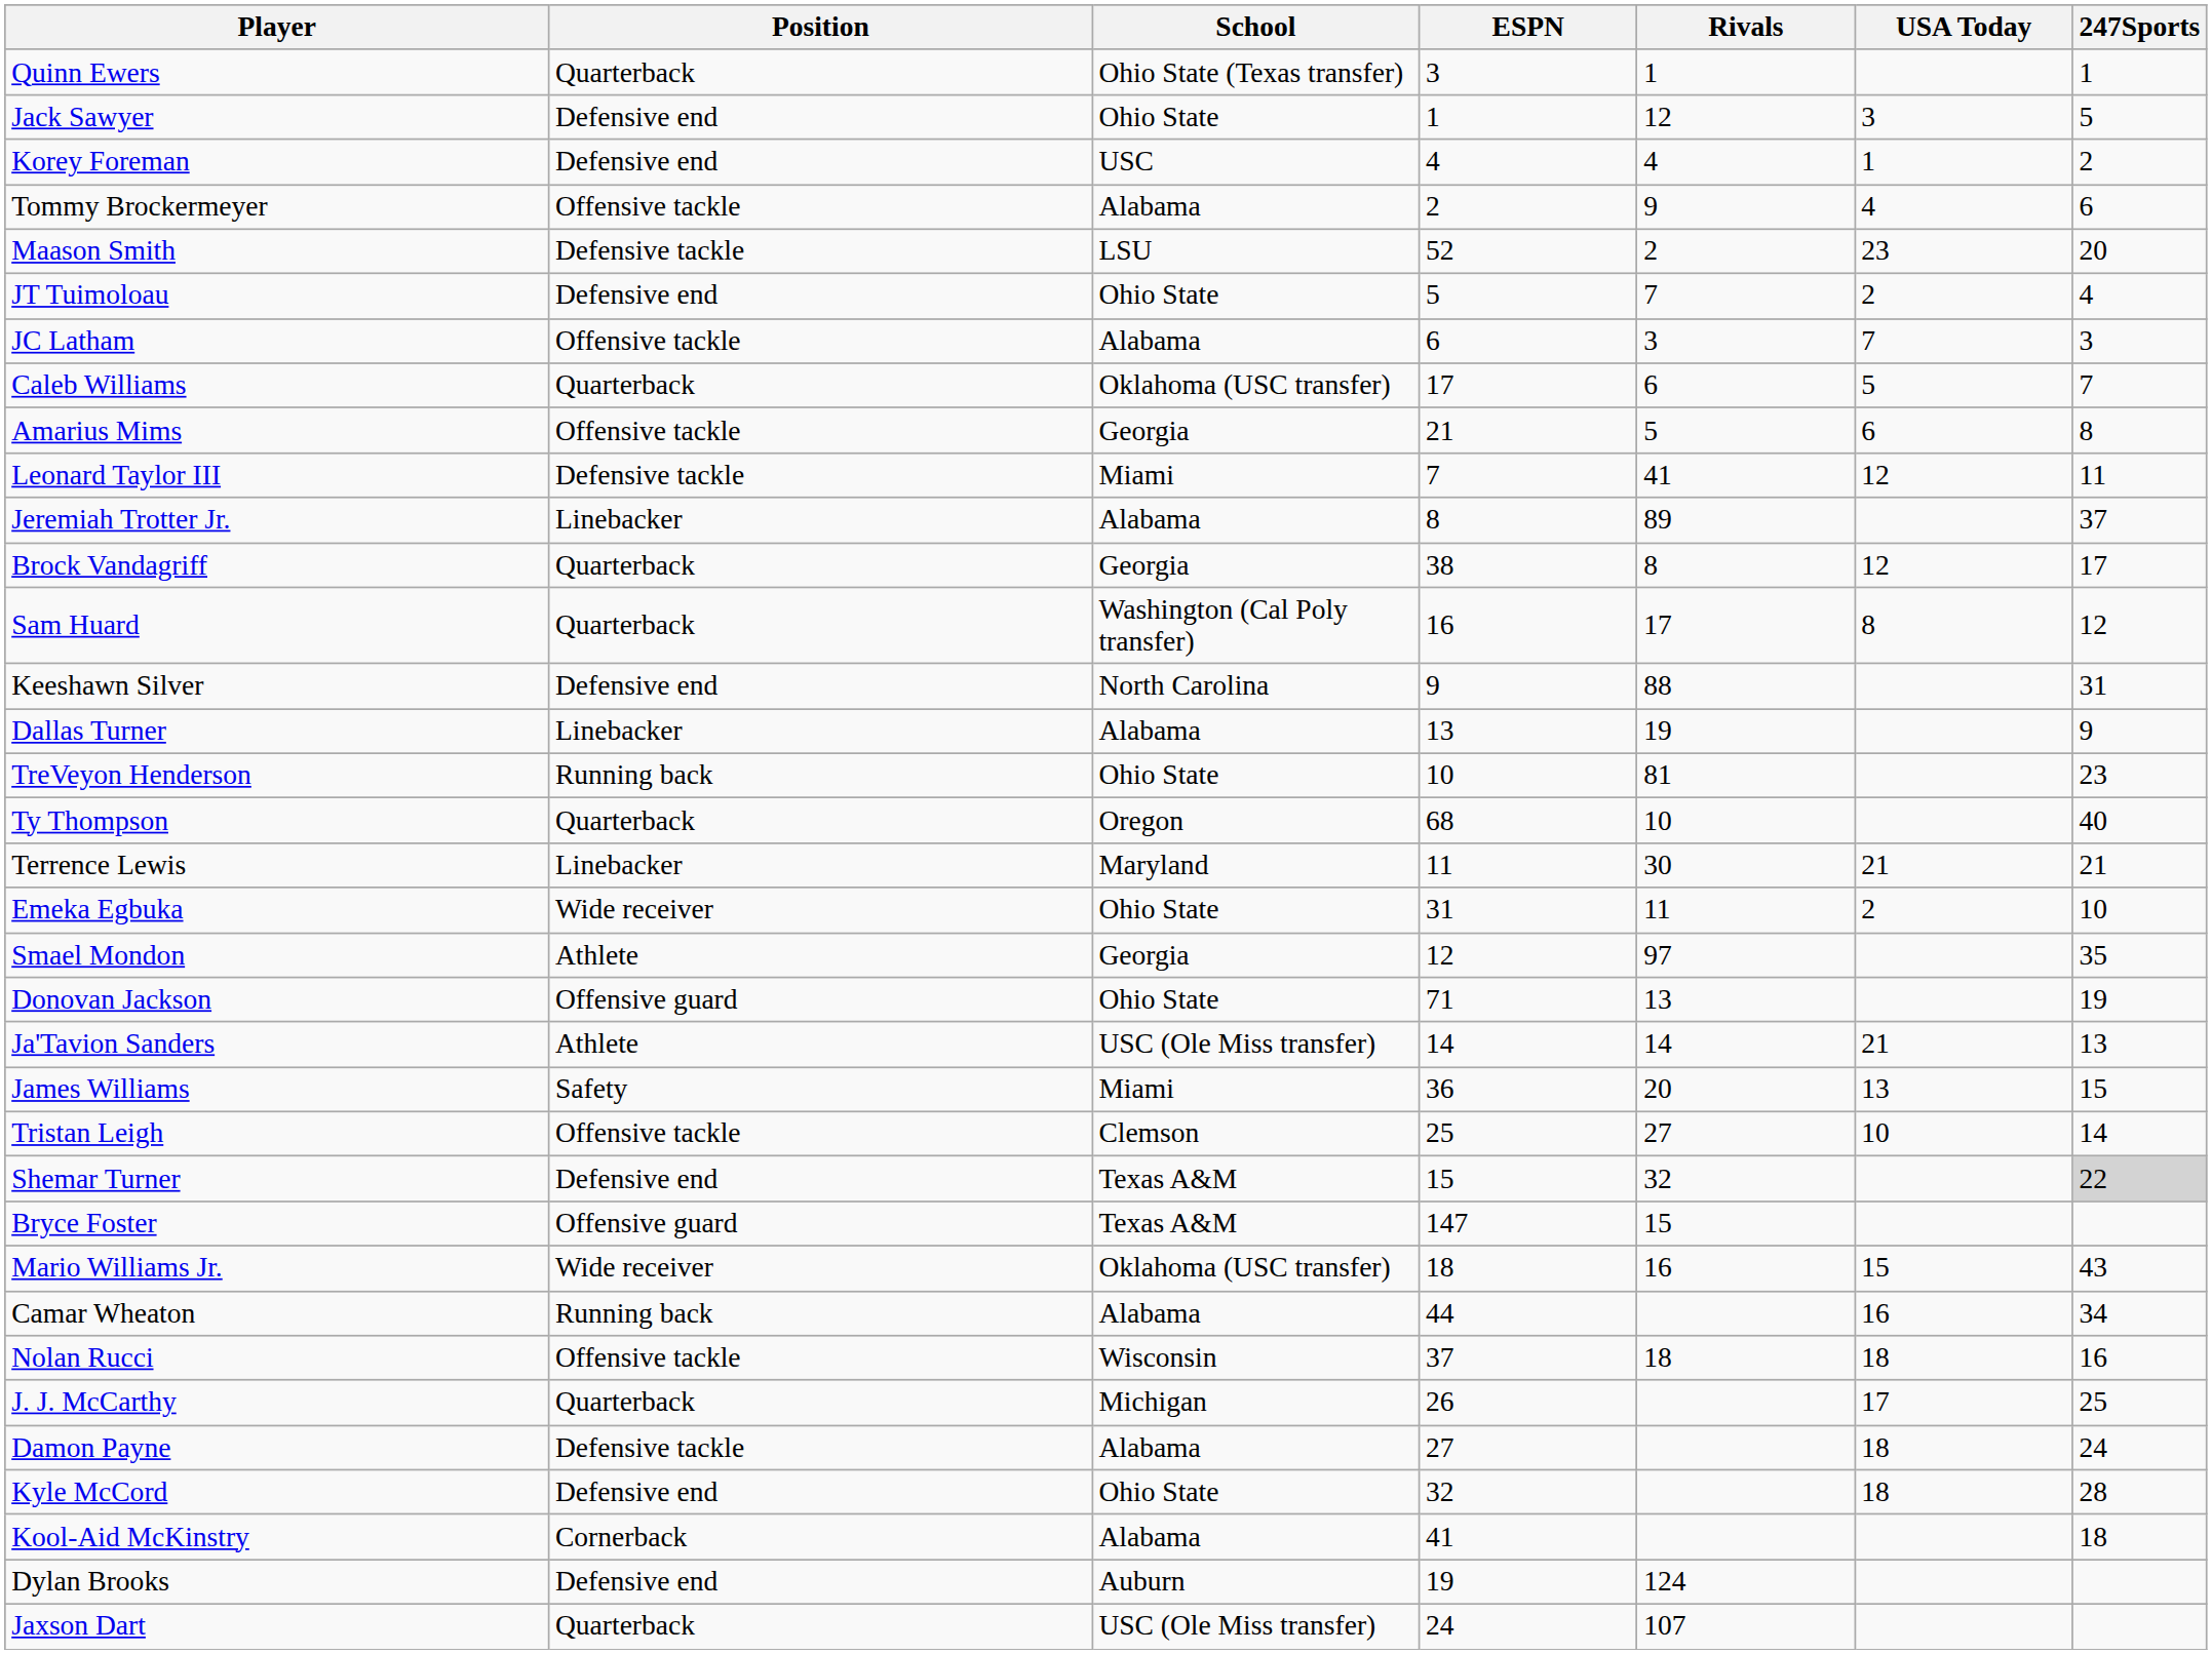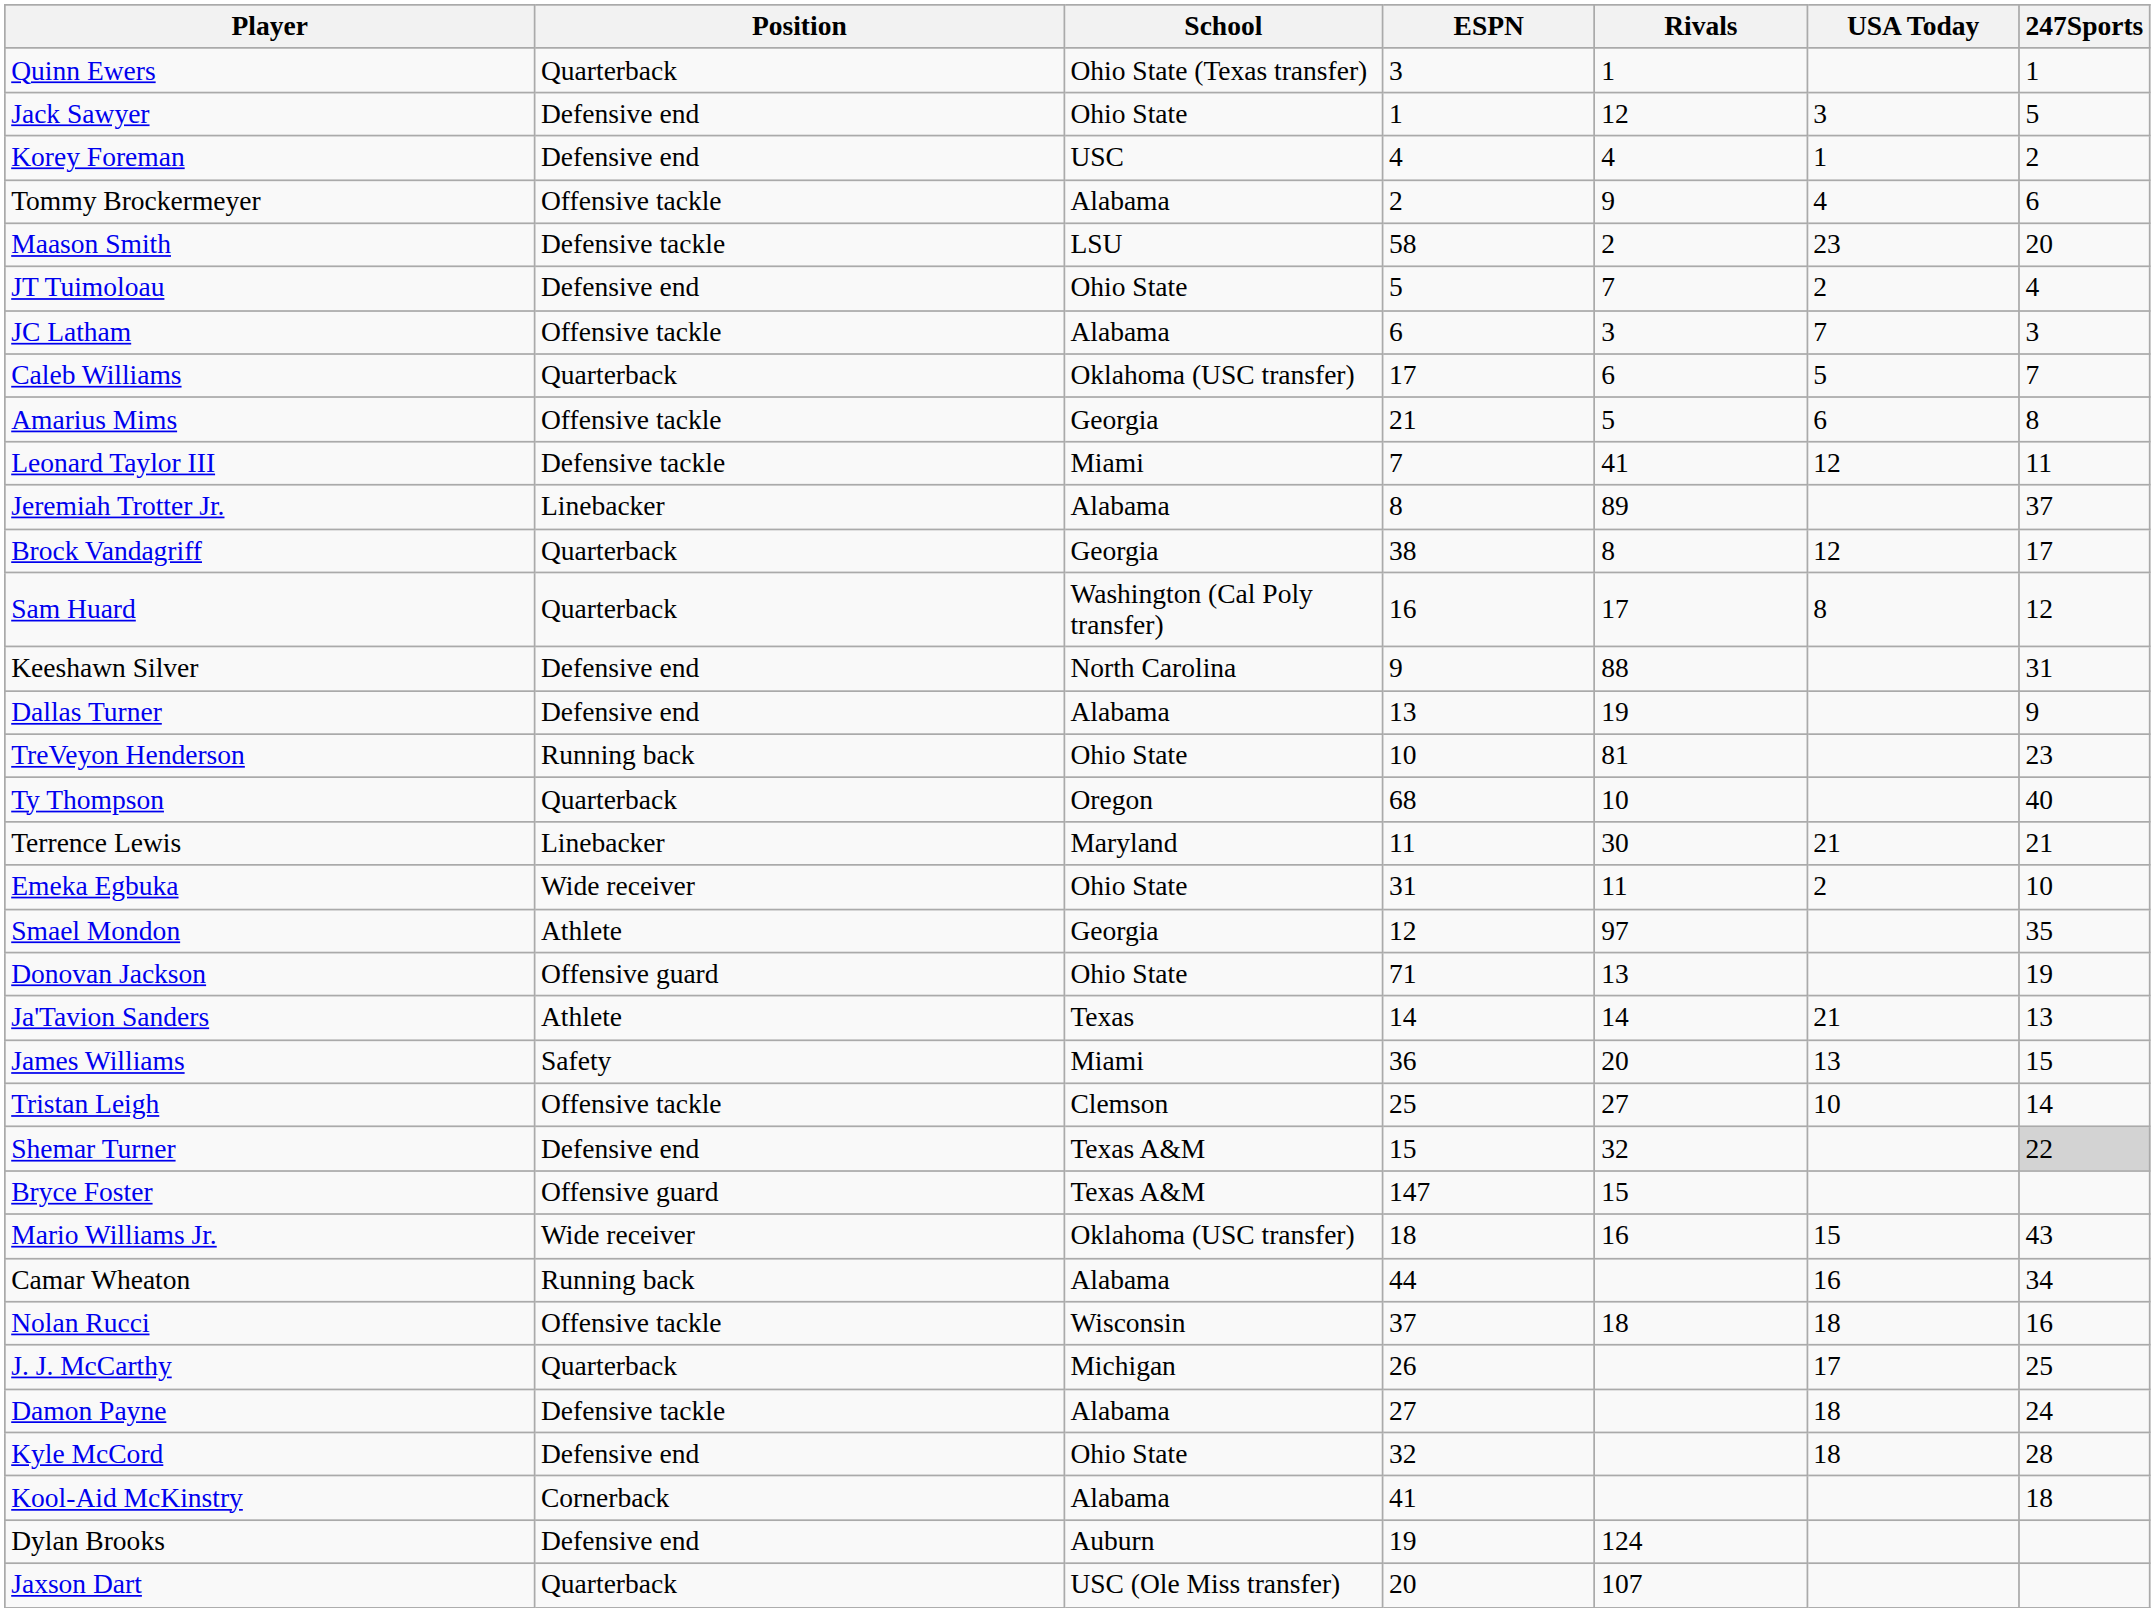Maason Smith | ESPN: 52 -> 58
Dallas Turner | Position: Linebacker -> Defensive end
Ja'Tavion Sanders | School: USC (Ole Miss transfer) -> Texas
Jaxson Dart | ESPN: 24 -> 20
